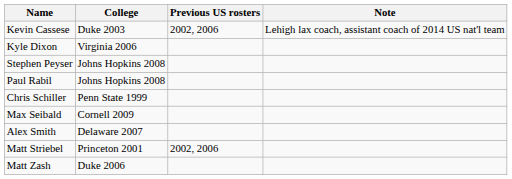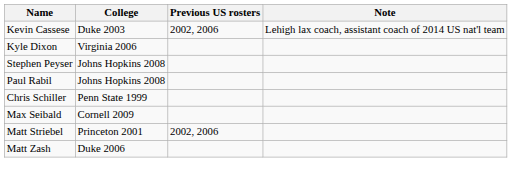- row: Alex Smith | Delaware 2007
